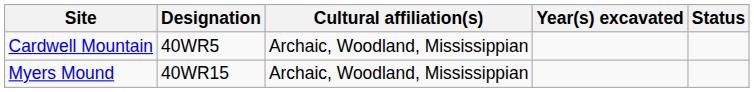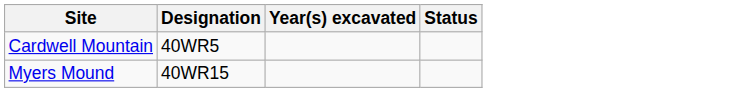- column: Cultural affiliation(s) | Archaic, Woodland, Mississippian | Archaic, Woodland, Mississippian
